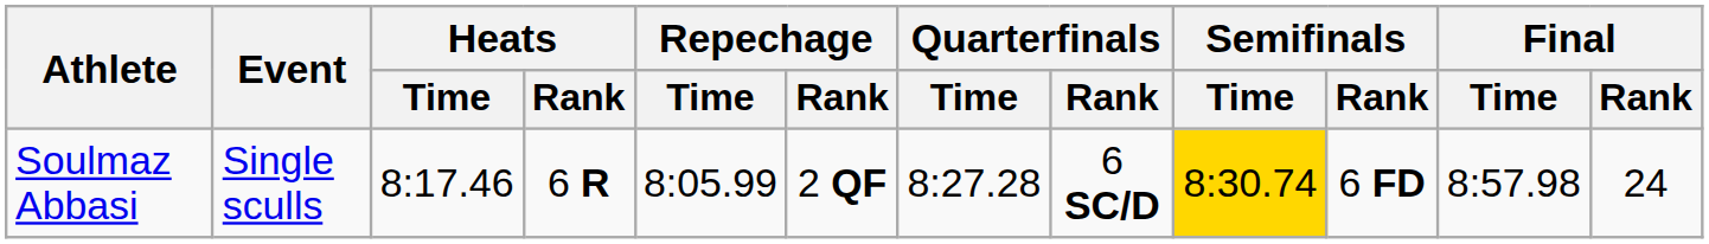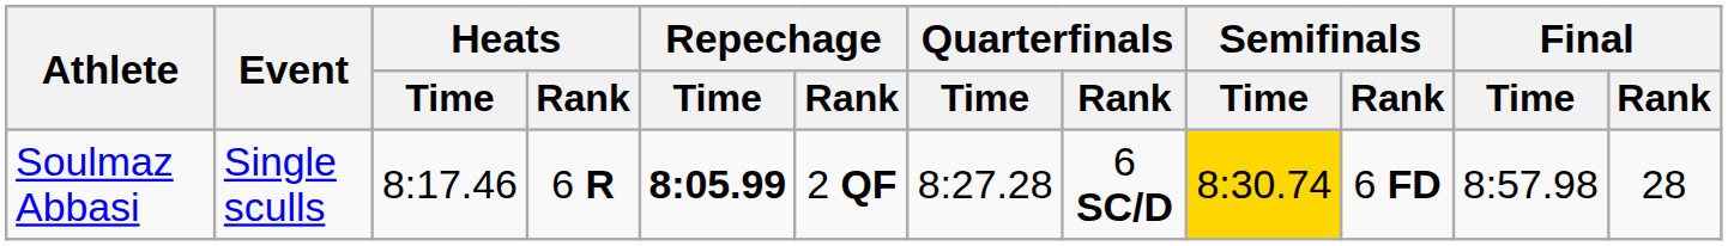Soulmaz Abbasi | Repechage / Time: normal -> bold
Soulmaz Abbasi | Final / Rank: 24 -> 28
